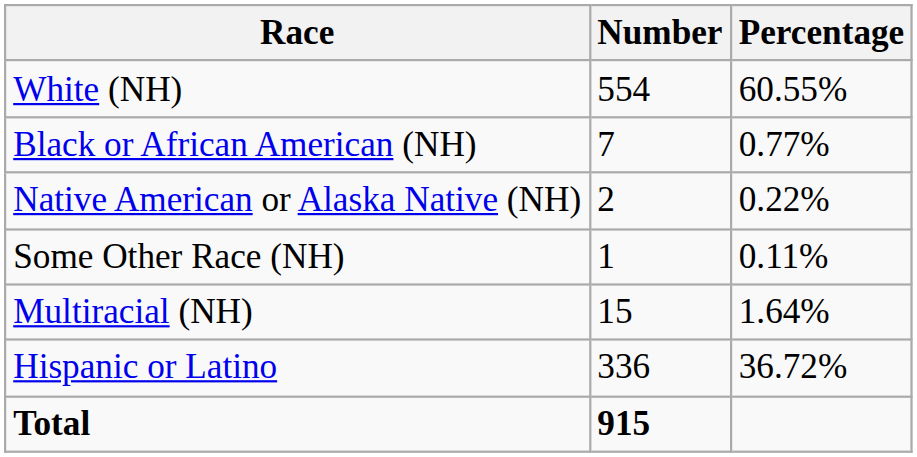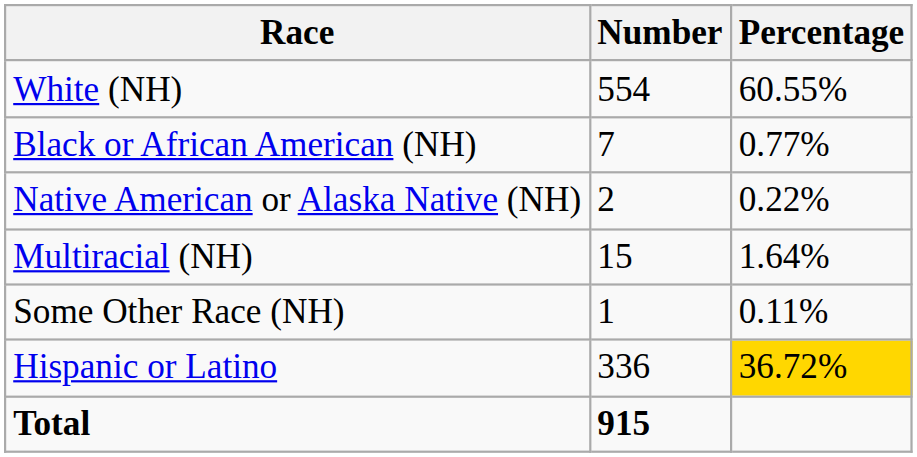rows swapped: Some Other Race (NH) <-> Multiracial (NH)
Hispanic or Latino | Percentage: no background -> gold background
